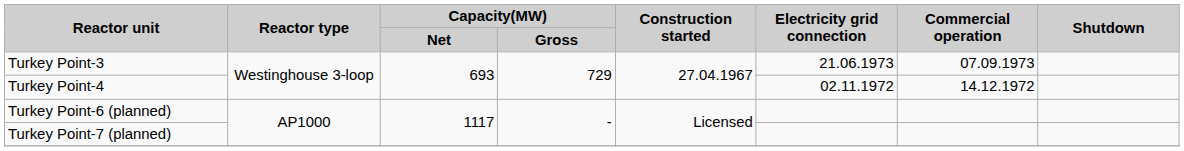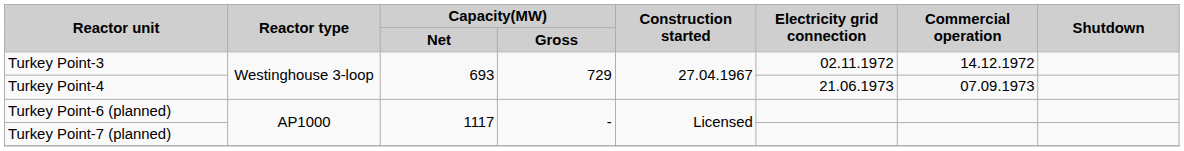Turkey Point-3 | Electricity grid connection: 21.06.1973 -> 02.11.1972
Turkey Point-3 | Commercial operation: 07.09.1973 -> 14.12.1972
Turkey Point-4 | Electricity grid connection: 02.11.1972 -> 21.06.1973
Turkey Point-4 | Commercial operation: 14.12.1972 -> 07.09.1973
